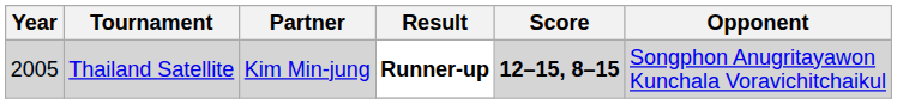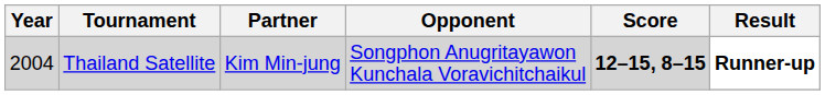columns swapped: Opponent <-> Result
Thailand Satellite | Year: 2005 -> 2004
